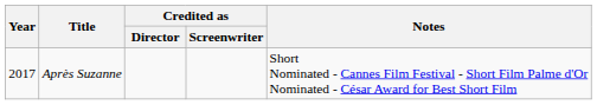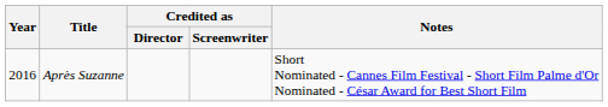Après Suzanne | Year: 2017 -> 2016
